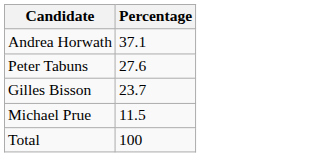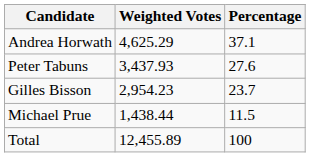+ column: Weighted Votes | 4,625.29 | 3,437.93 | 2,954.23 | 1,438.44 | 12,455.89
